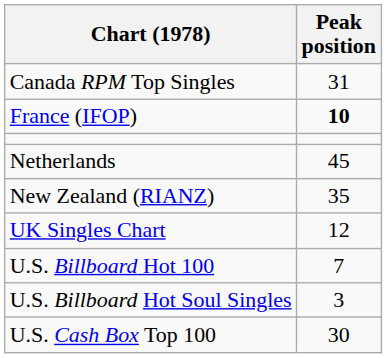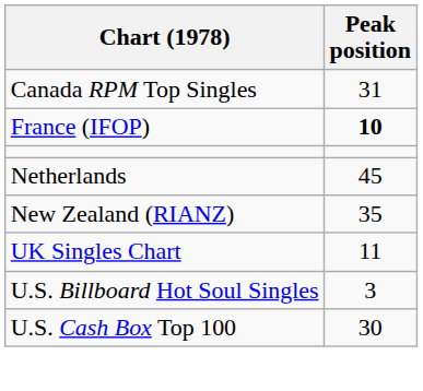UK Singles Chart | Peak position: 12 -> 11
- row: U.S. Billboard Hot 100 | 7
